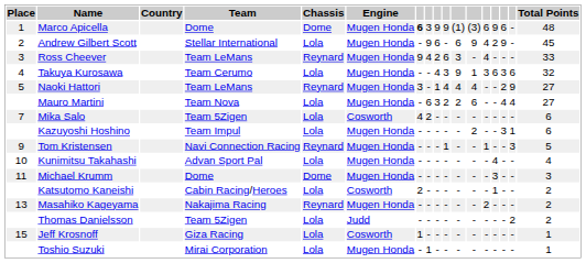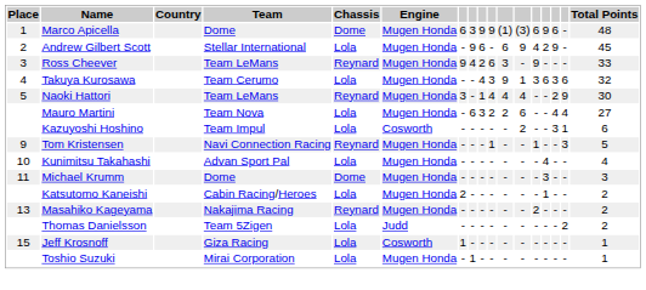Marco Apicella | column 7: bold -> normal
Ross Cheever | column 13: 4 -> 9
Naoki Hattori | Total Points: 27 -> 30
- row: 7 | Mika Salo | Team 5Zigen | Lola | Cosworth | 4 | 2 | - | - | - | - | - | - | - | - | 6
Kazuyoshi Hoshino | Engine: Mugen Honda -> Cosworth
Katsutomo Kaneishi | Engine: Cosworth -> Mugen Honda
